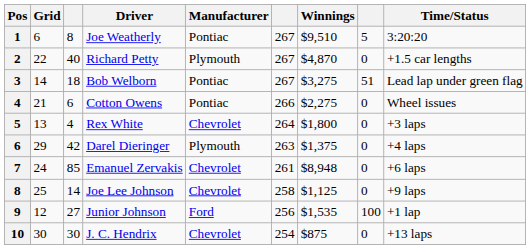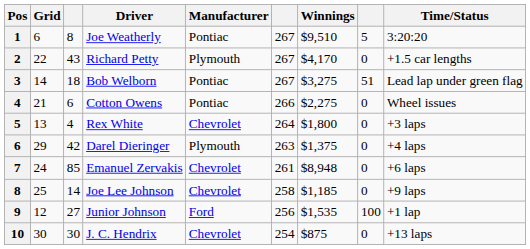Richard Petty | column 3: 40 -> 43
Richard Petty | Winnings: $4,870 -> $4,170
Joe Lee Johnson | Winnings: $1,125 -> $1,185
